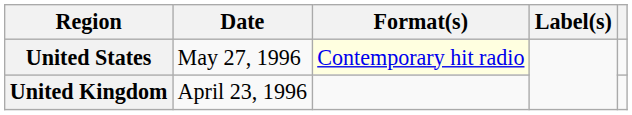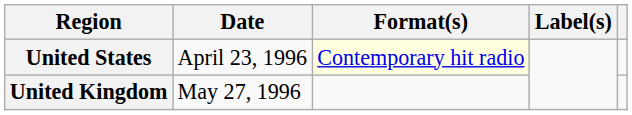United States | Date: May 27, 1996 -> April 23, 1996
United Kingdom | Date: April 23, 1996 -> May 27, 1996
